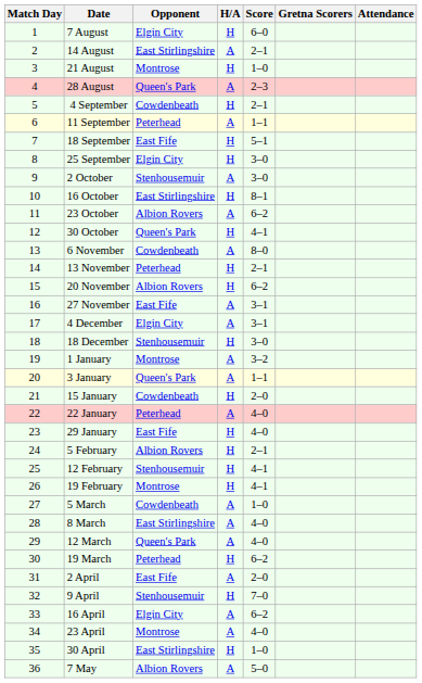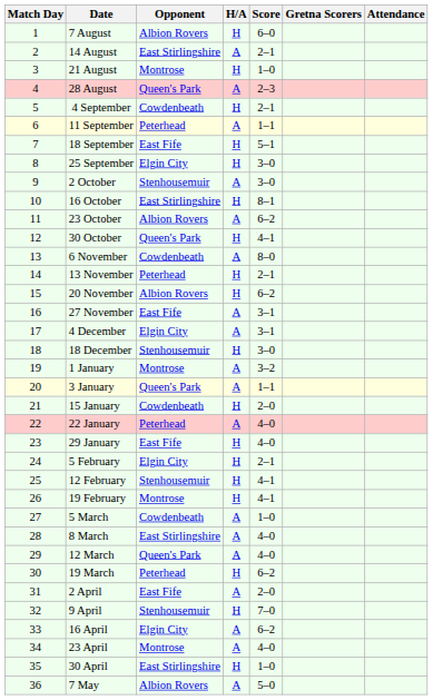7 August | Opponent: Elgin City -> Albion Rovers
5 February | Opponent: Albion Rovers -> Elgin City
